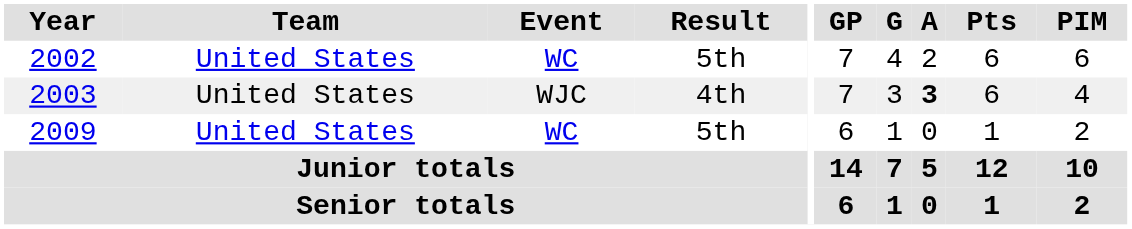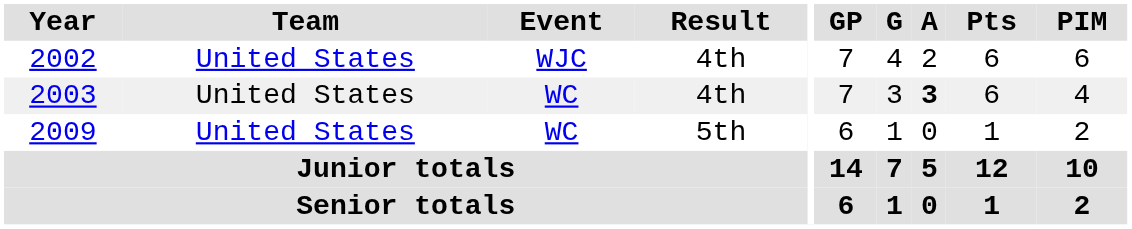2002 | Event: WC -> WJC
2002 | Result: 5th -> 4th
2003 | Event: WJC -> WC
